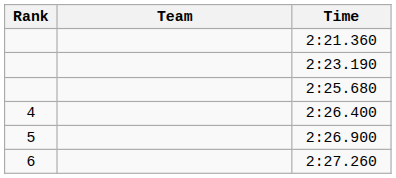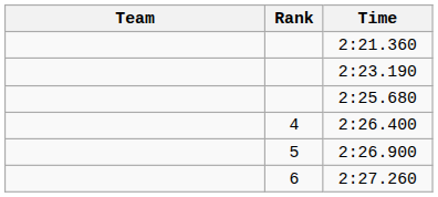columns swapped: Rank <-> Team
